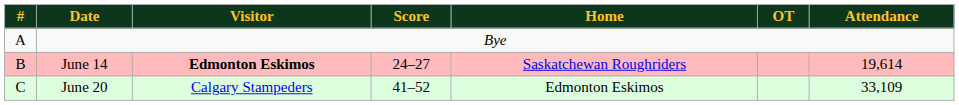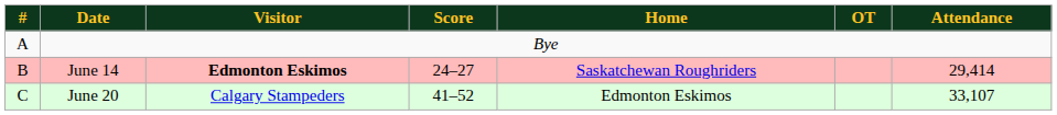June 14 | Attendance: 19,614 -> 29,414
June 20 | Attendance: 33,109 -> 33,107
